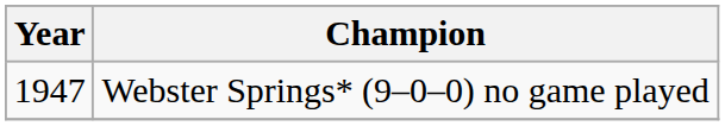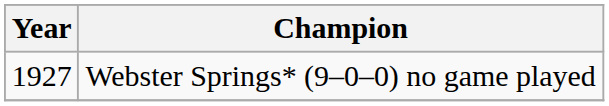Webster Springs* (9–0–0) no game played | Year: 1947 -> 1927
